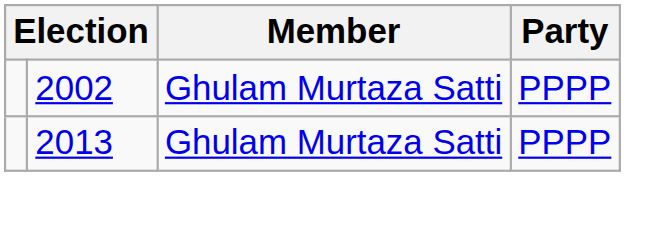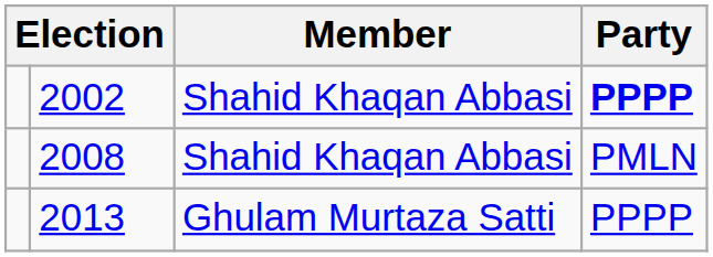2002 | Member: Ghulam Murtaza Satti -> Shahid Khaqan Abbasi
2002 | Party: normal -> bold
+ row: 2008 | Shahid Khaqan Abbasi | PMLN
